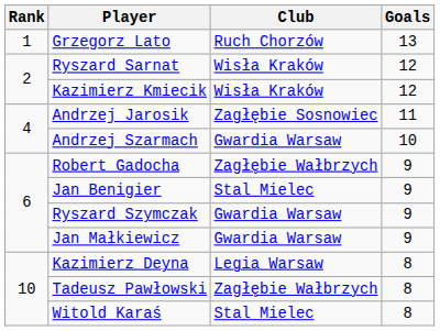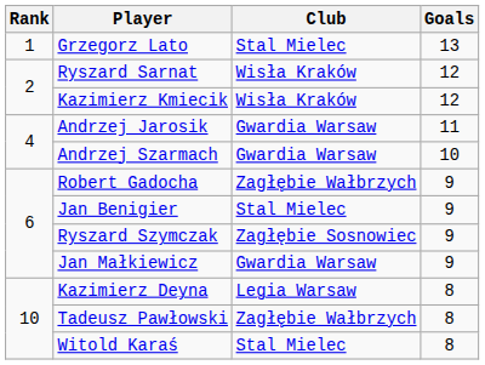Grzegorz Lato | Club: Ruch Chorzów -> Stal Mielec
Andrzej Jarosik | Club: Zagłębie Sosnowiec -> Gwardia Warsaw
Ryszard Szymczak | Club: Gwardia Warsaw -> Zagłębie Sosnowiec
